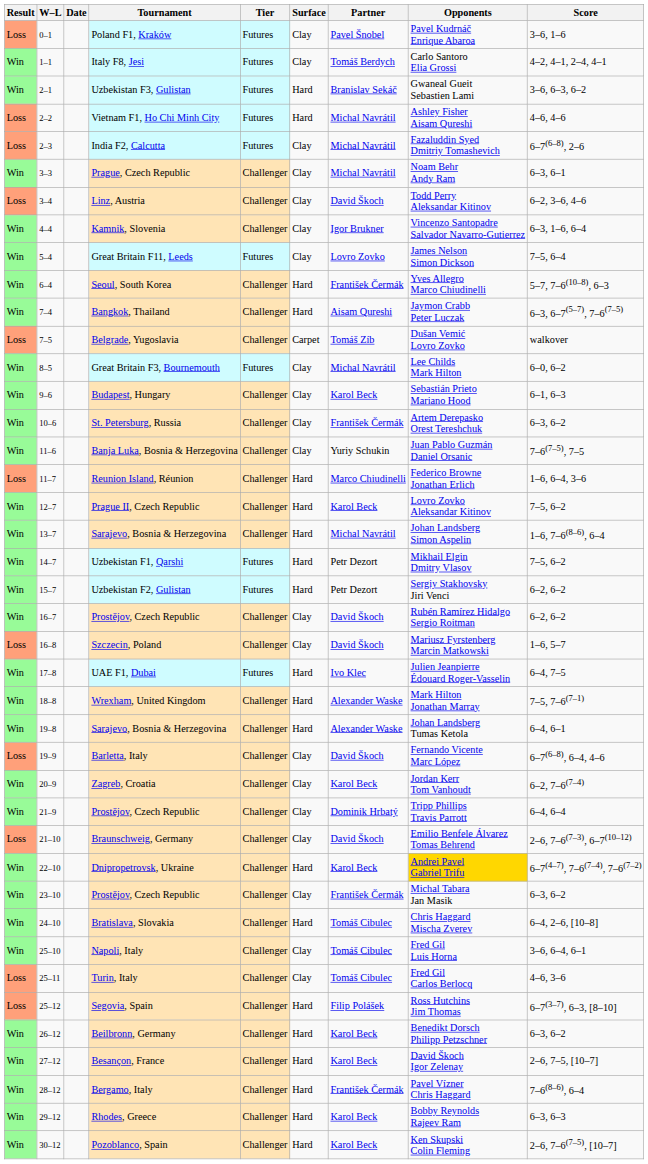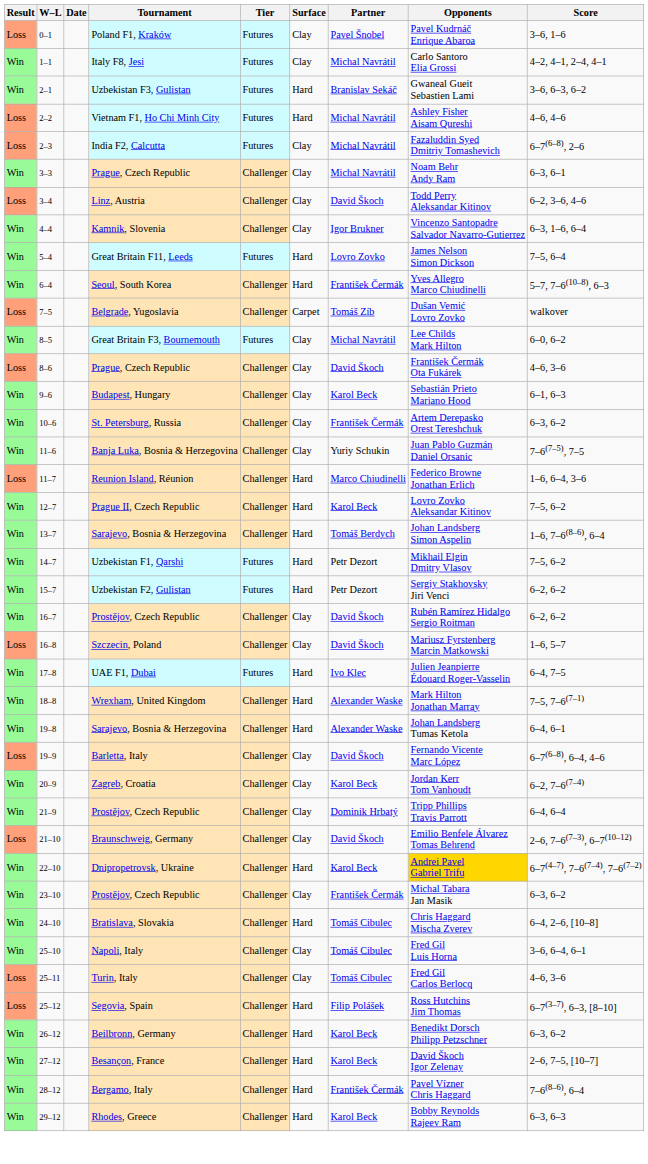Italy F8, Jesi | Partner: Tomáš Berdych -> Michal Navrátil
Great Britain F11, Leeds | Surface: Clay -> Hard
- row: Win | 7–4 | Bangkok, Thailand | Challenger | Hard | Aisam Qureshi | Jaymon Crabb Peter Luczak | 6–3, 6–7(5–7), 7–6(7–5)
+ row: Loss | 8–6 | Prague, Czech Republic | Challenger | Clay | David Škoch | František Čermák Ota Fukárek | 4–6, 3–6
13–7 / Sarajevo, Bosnia & Herzegovina | Partner: Michal Navrátil -> Tomáš Berdych
- row: Win | 30–12 | Pozoblanco, Spain | Challenger | Hard | Karol Beck | Ken Skupski Colin Fleming | 2–6, 7–6(7–5), [10–7]
